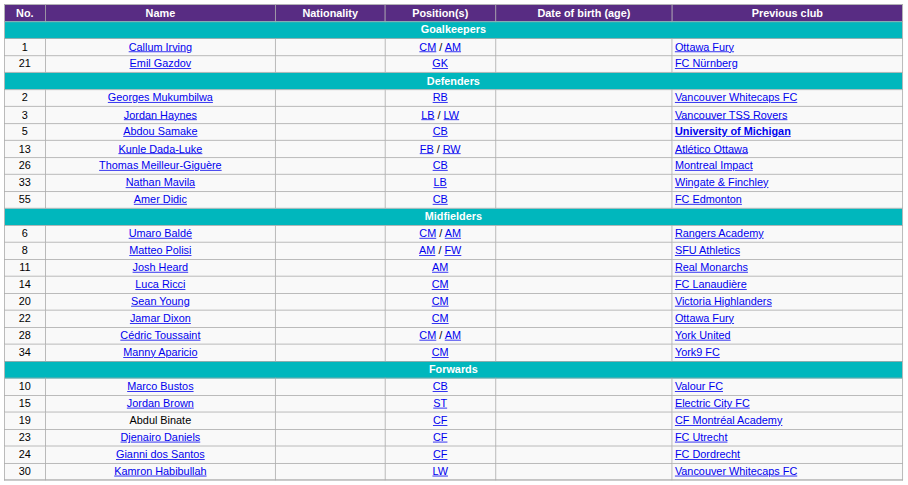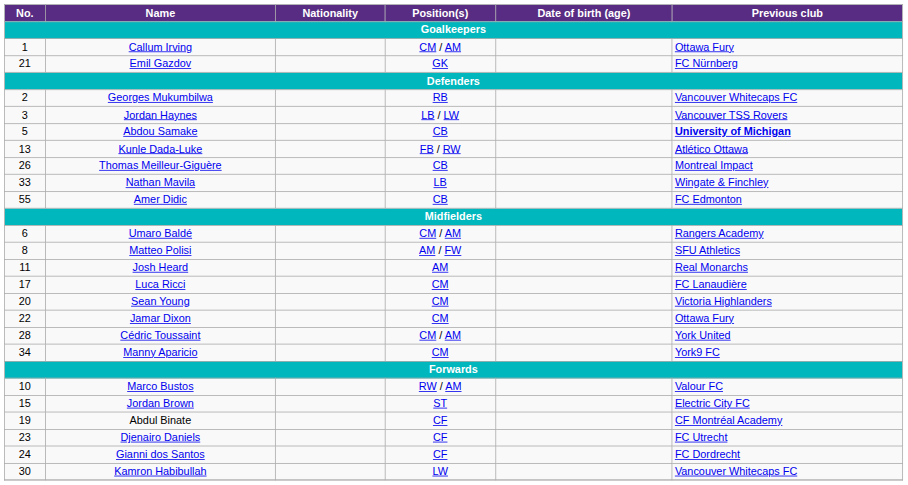Luca Ricci | No.: 14 -> 17
Marco Bustos | Position(s): CB -> RW / AM
